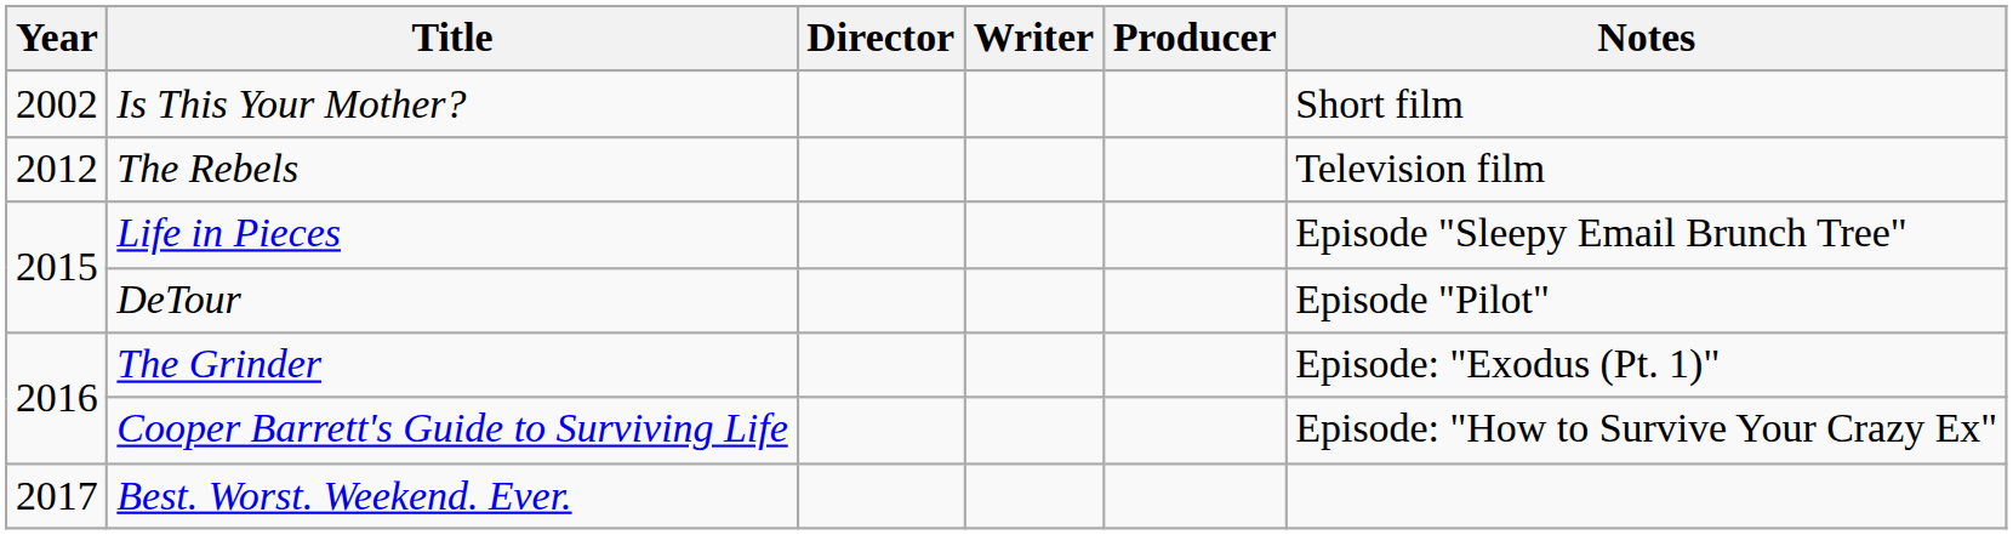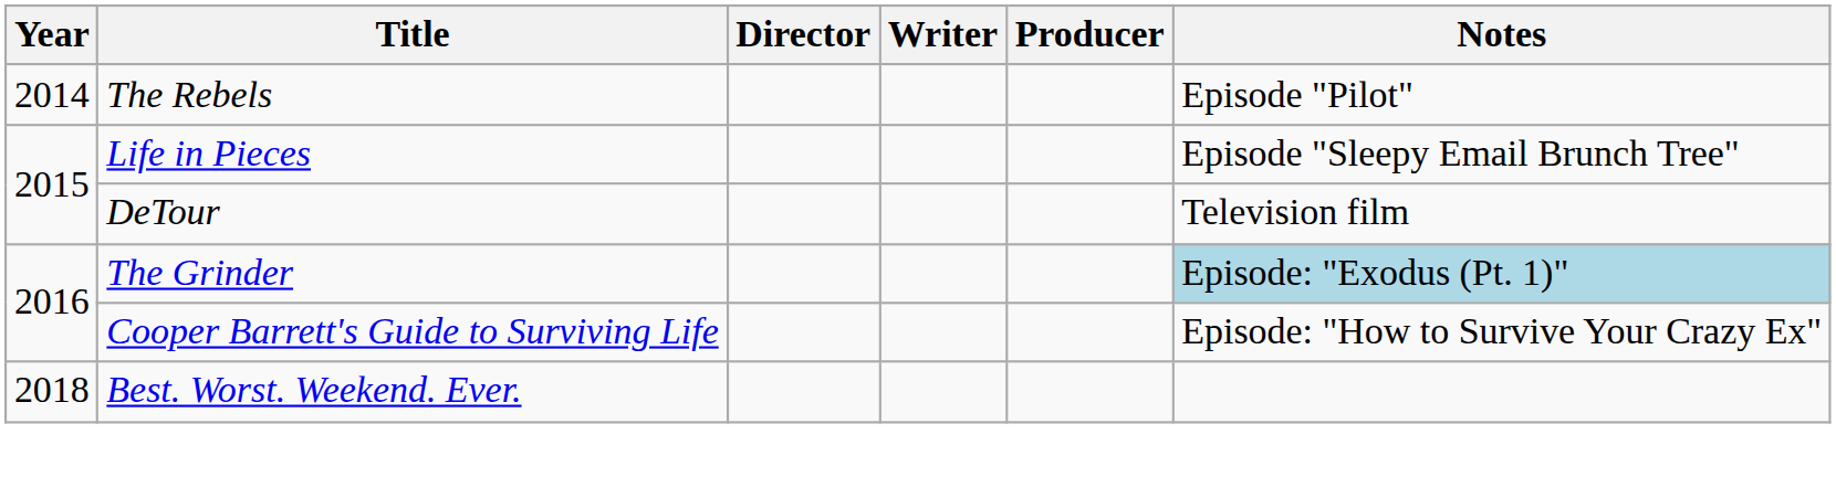- row: 2002 | Is This Your Mother? | Short film
The Rebels | Year: 2012 -> 2014
The Rebels | Notes: Television film -> Episode "Pilot"
DeTour | Notes: Episode "Pilot" -> Television film
The Grinder | Notes: no background -> lightblue background
Best. Worst. Weekend. Ever. | Year: 2017 -> 2018
